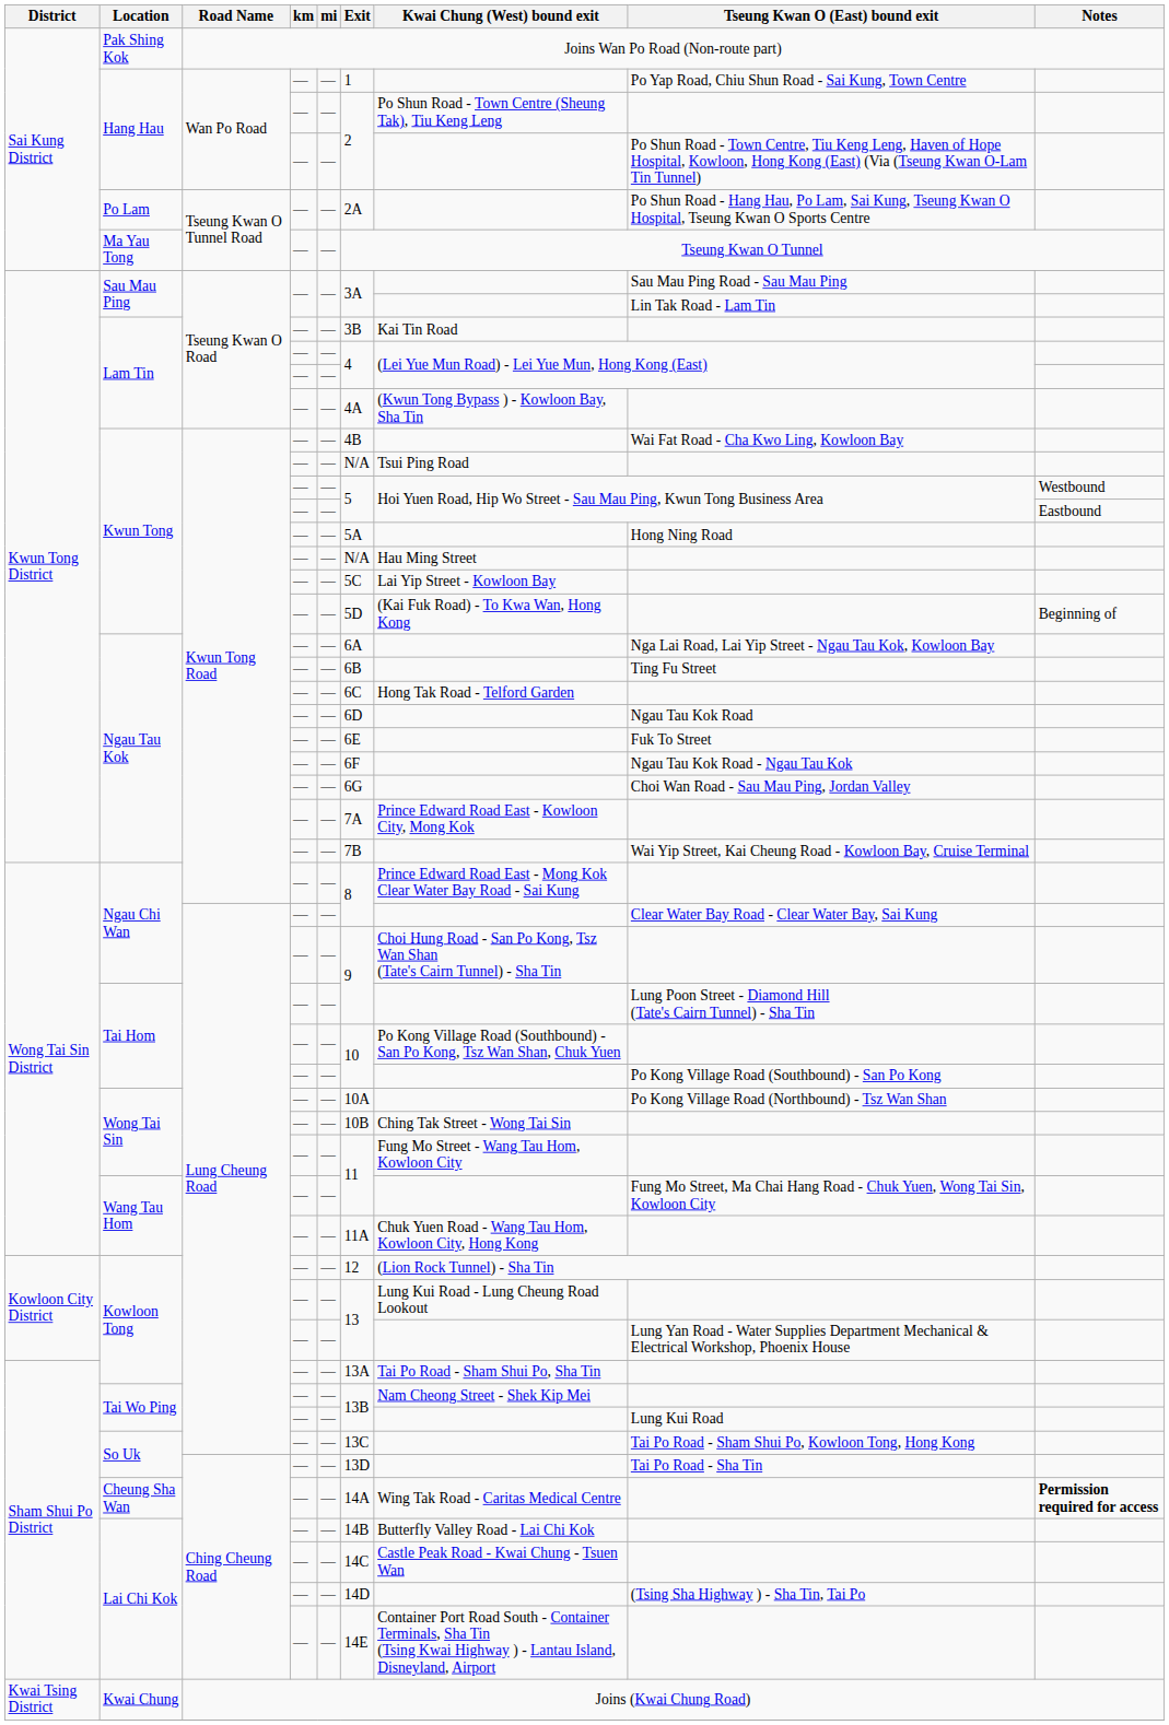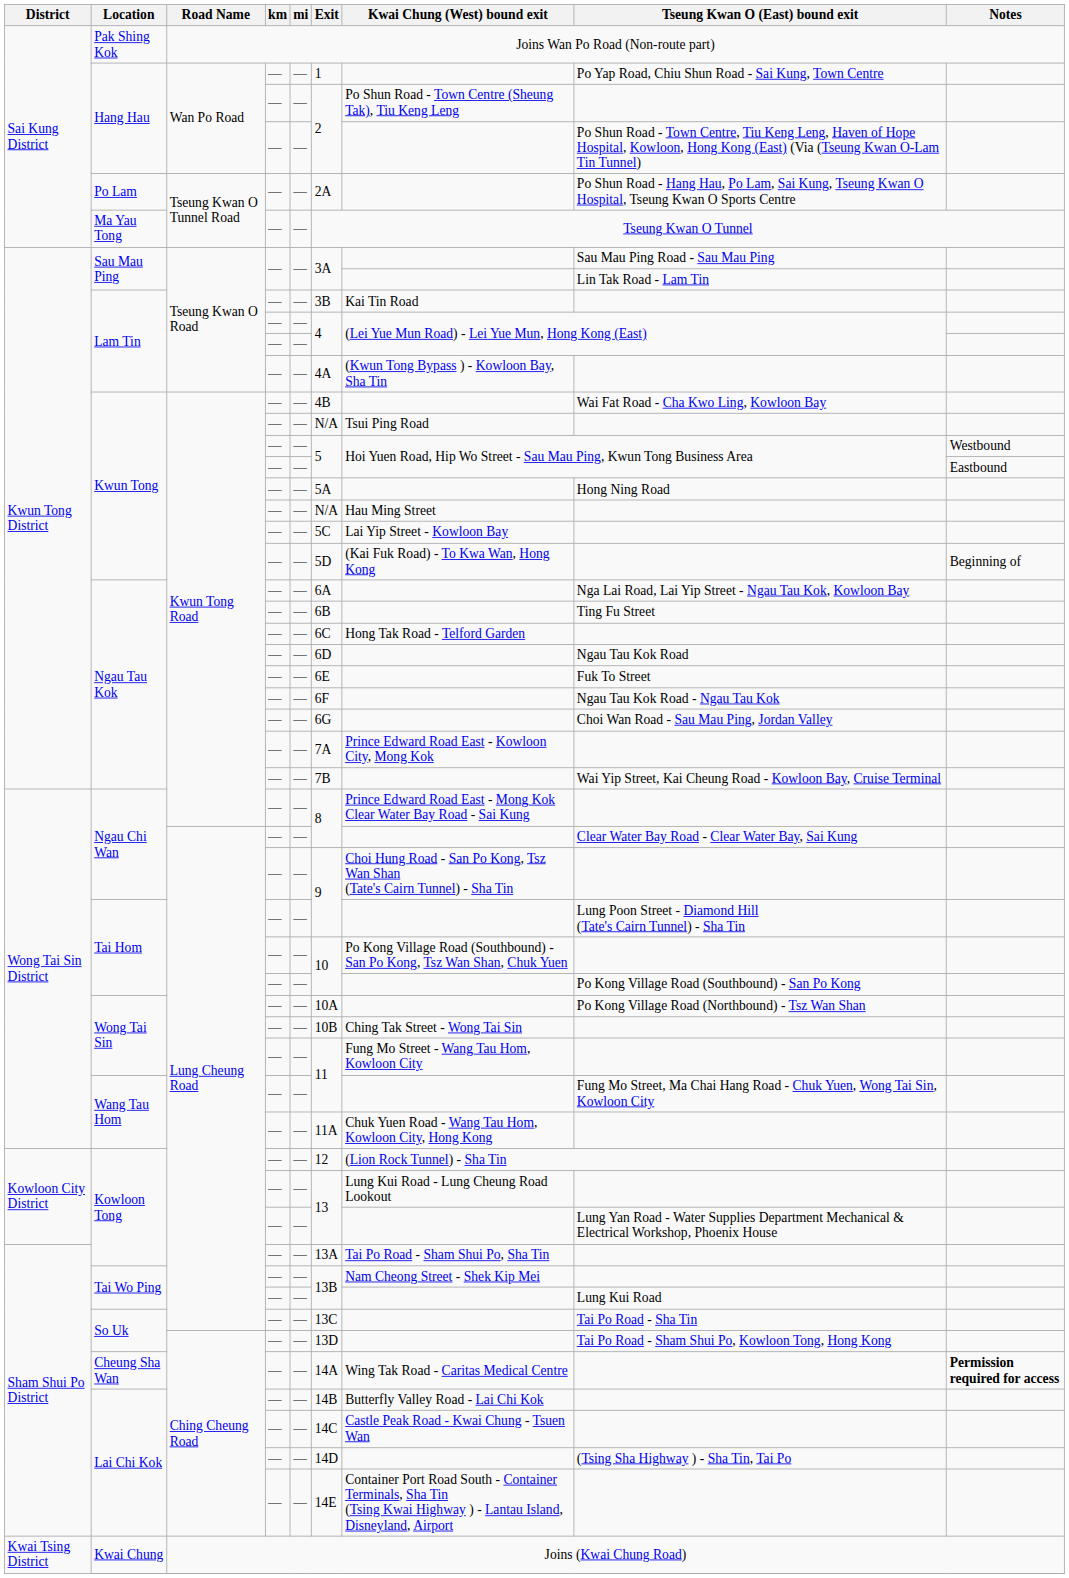So Uk / Lung Cheung Road | Tseung Kwan O (East) bound exit: Tai Po Road - Sham Shui Po, Kowloon Tong, Hong Kong -> Tai Po Road - Sha Tin
So Uk / Ching Cheung Road | Tseung Kwan O (East) bound exit: Tai Po Road - Sha Tin -> Tai Po Road - Sham Shui Po, Kowloon Tong, Hong Kong
